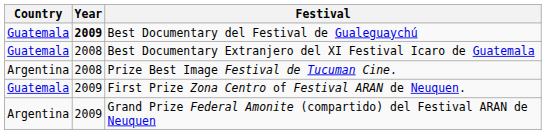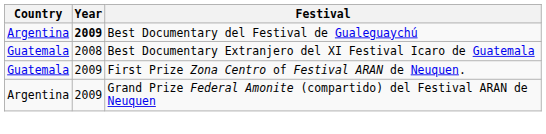Best Documentary del Festival de Gualeguaychú | Country: Guatemala -> Argentina
- row: Argentina | 2008 | Prize Best Image Festival de Tucuman Cine.
